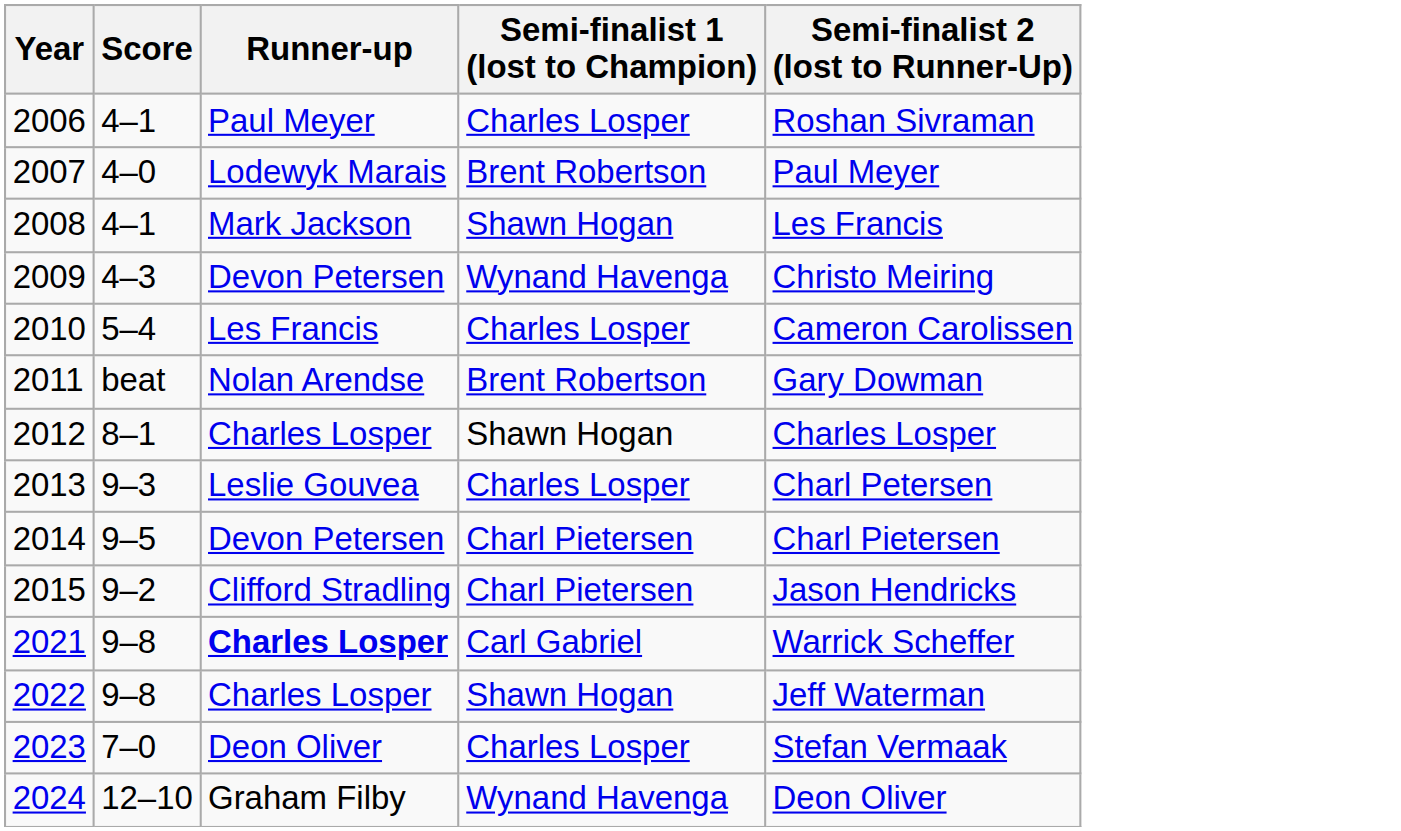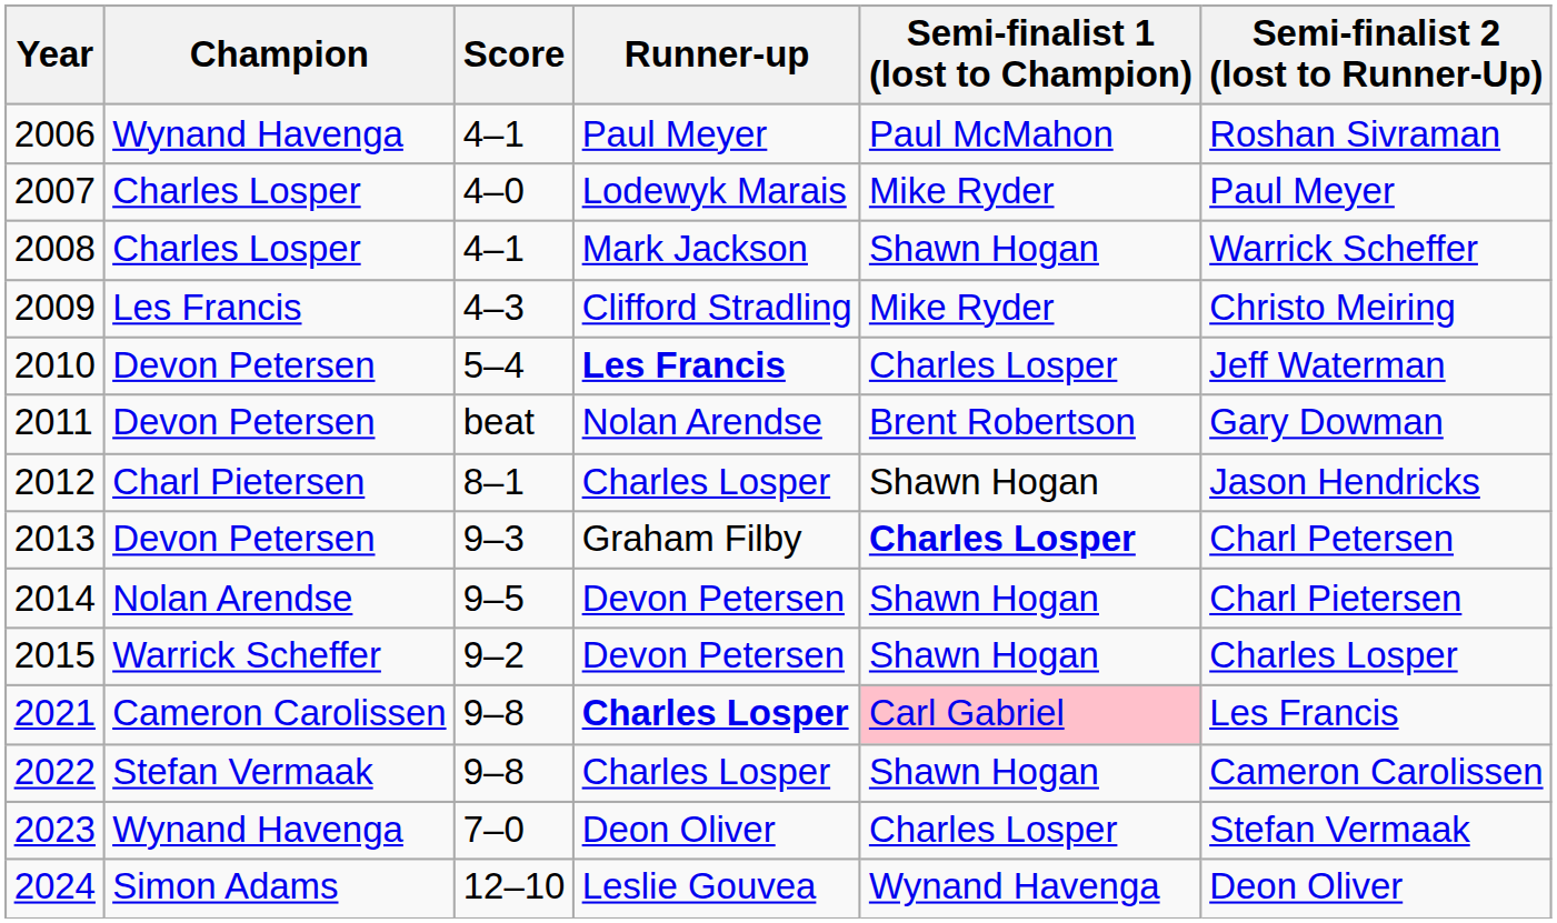+ column: Champion | Wynand Havenga | Charles Losper | Charles Losper | Les Francis | Devon Petersen | Devon Petersen | Charl Pietersen | Devon Petersen | Nolan Arendse | Warrick Scheffer | Cameron Carolissen | Stefan Vermaak | Wynand Havenga | Simon Adams
2006 | Semi-finalist 1 (lost to Champion): Charles Losper -> Paul McMahon
2007 | Semi-finalist 1 (lost to Champion): Brent Robertson -> Mike Ryder
2008 | Semi-finalist 2 (lost to Runner-Up): Les Francis -> Warrick Scheffer
2009 | Runner-up: Devon Petersen -> Clifford Stradling
2009 | Semi-finalist 1 (lost to Champion): Wynand Havenga -> Mike Ryder
2010 | Runner-up: normal -> bold
2010 | Semi-finalist 2 (lost to Runner-Up): Cameron Carolissen -> Jeff Waterman
2012 | Semi-finalist 2 (lost to Runner-Up): Charles Losper -> Jason Hendricks
2013 | Runner-up: Leslie Gouvea -> Graham Filby
2013 | Semi-finalist 1 (lost to Champion): normal -> bold
2014 | Semi-finalist 1 (lost to Champion): Charl Pietersen -> Shawn Hogan
2015 | Runner-up: Clifford Stradling -> Devon Petersen
2015 | Semi-finalist 1 (lost to Champion): Charl Pietersen -> Shawn Hogan
2015 | Semi-finalist 2 (lost to Runner-Up): Jason Hendricks -> Charles Losper
2021 | Semi-finalist 1 (lost to Champion): no background -> pink background
2021 | Semi-finalist 2 (lost to Runner-Up): Warrick Scheffer -> Les Francis
2022 | Semi-finalist 2 (lost to Runner-Up): Jeff Waterman -> Cameron Carolissen
2024 | Runner-up: Graham Filby -> Leslie Gouvea
